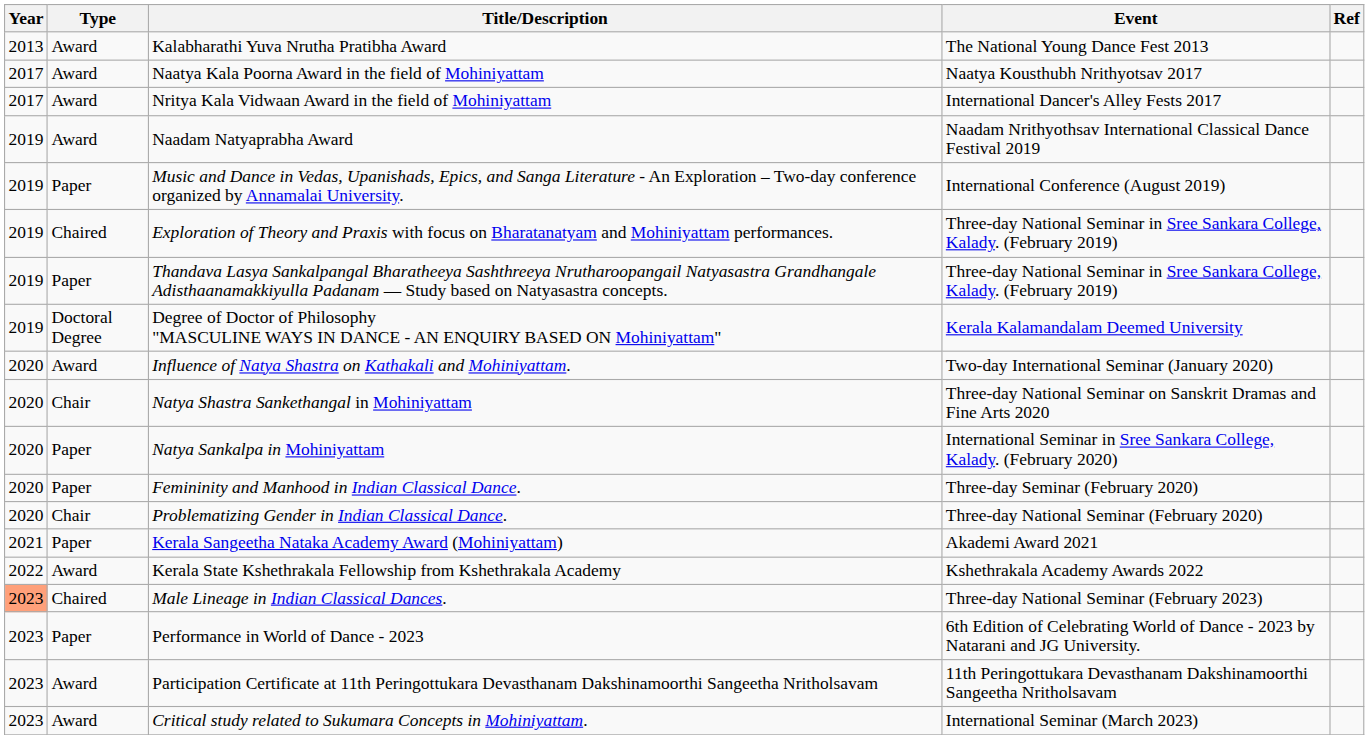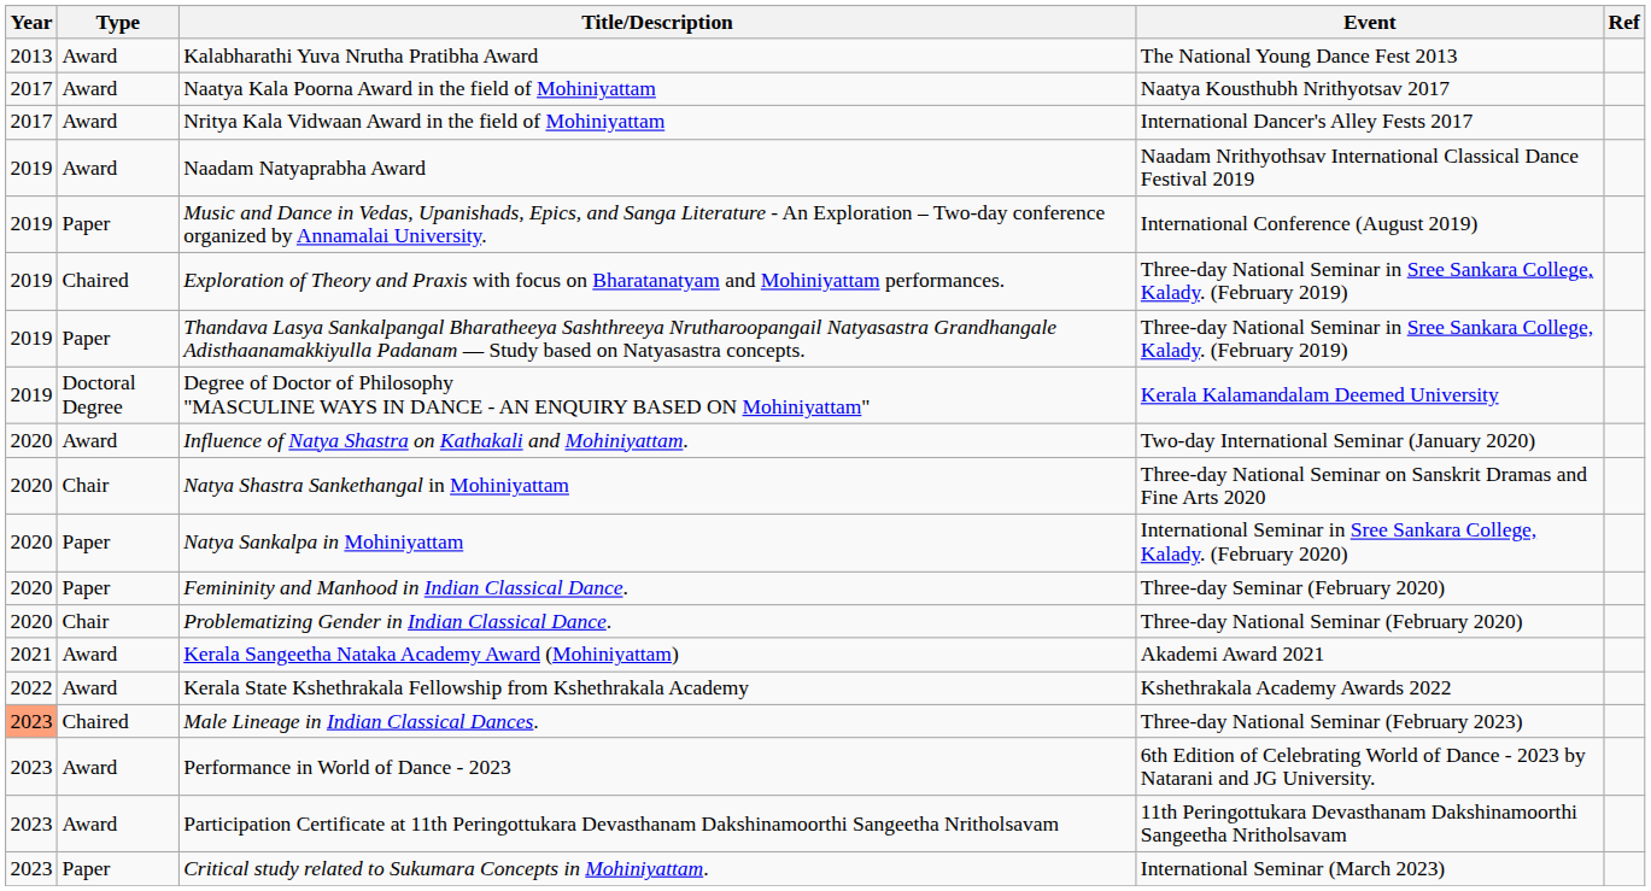Kerala Sangeetha Nataka Academy Award (Mohiniyattam) | Type: Paper -> Award
Performance in World of Dance - 2023 | Type: Paper -> Award
Critical study related to Sukumara Concepts in Mohiniyattam. | Type: Award -> Paper
